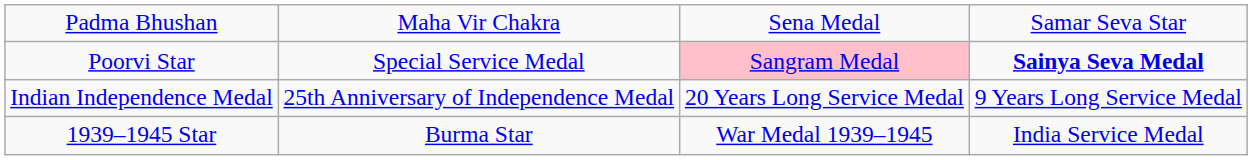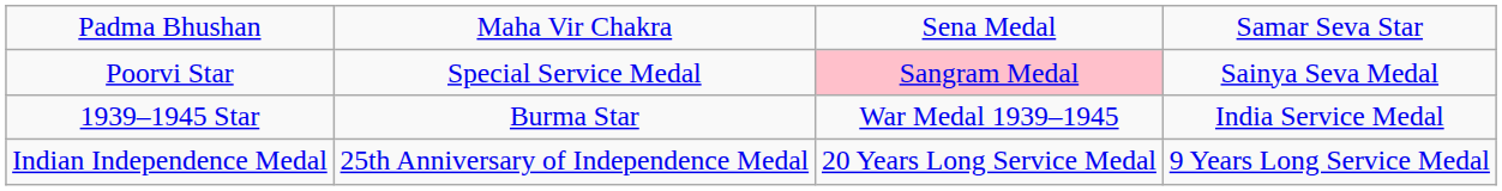Poorvi Star | column 4: bold -> normal
rows swapped: Indian Independence Medal <-> 1939–1945 Star
